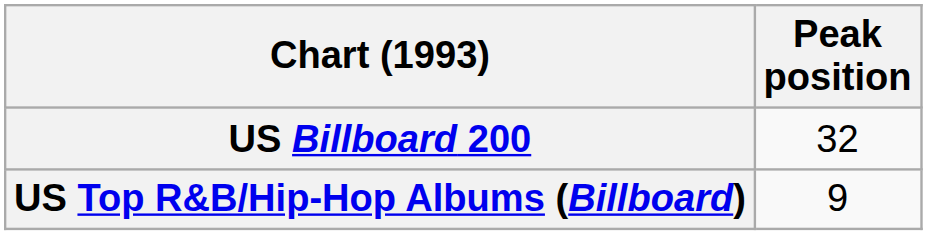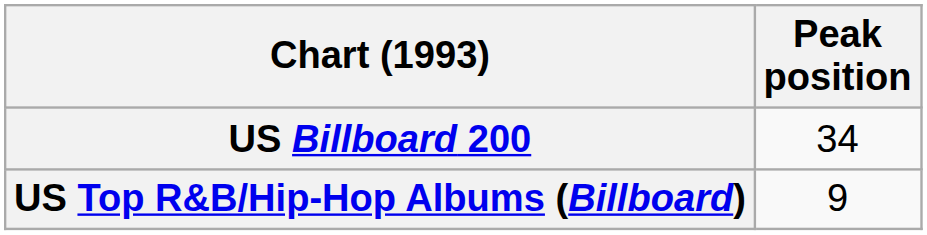US Billboard 200 | Peak position: 32 -> 34
